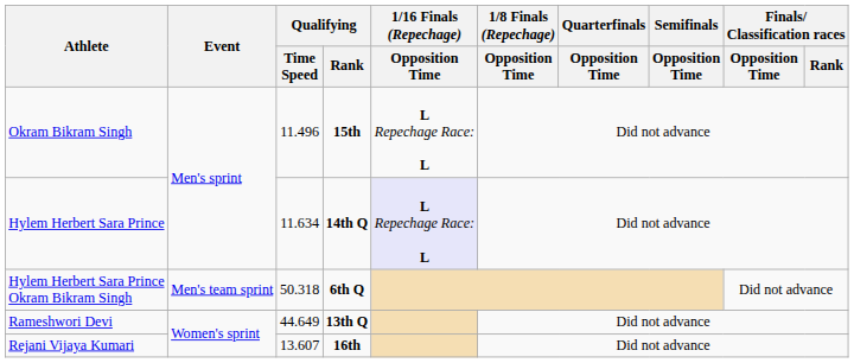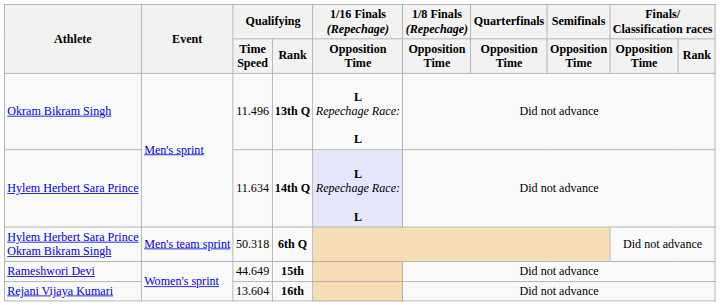Okram Bikram Singh | Qualifying / Rank: 15th -> 13th Q
Rameshwori Devi | Qualifying / Rank: 13th Q -> 15th
Rejani Vijaya Kumari | Qualifying / Time Speed: 13.607 -> 13.604
